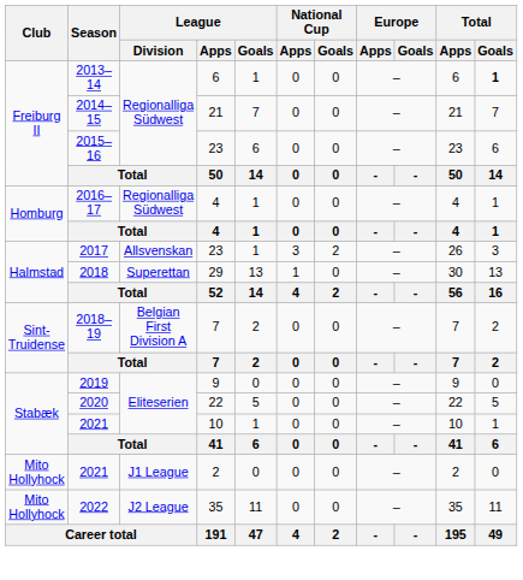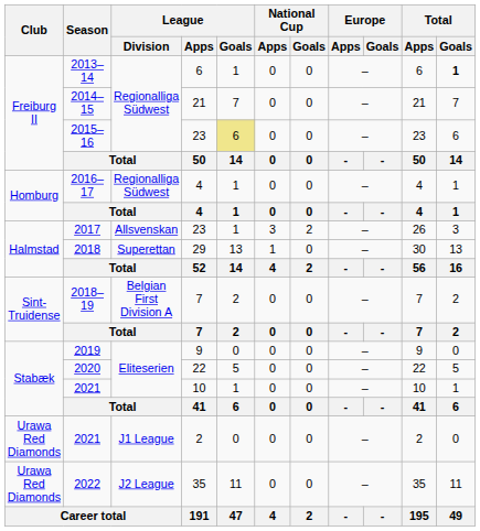2015–16 | League / Goals: no background -> khaki background
2021 / 2 | Club: Mito Hollyhock -> Urawa Red Diamonds
2022 | Club: Mito Hollyhock -> Urawa Red Diamonds
